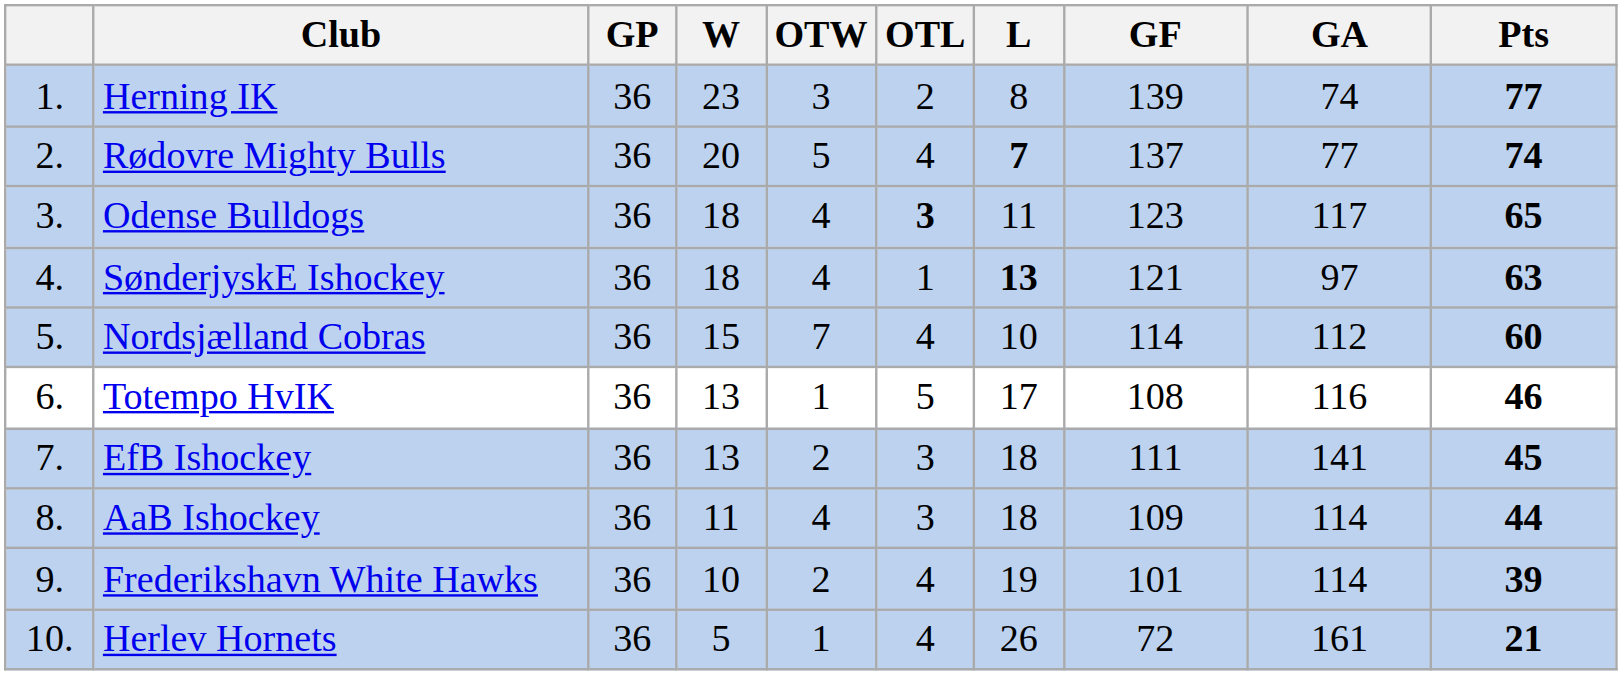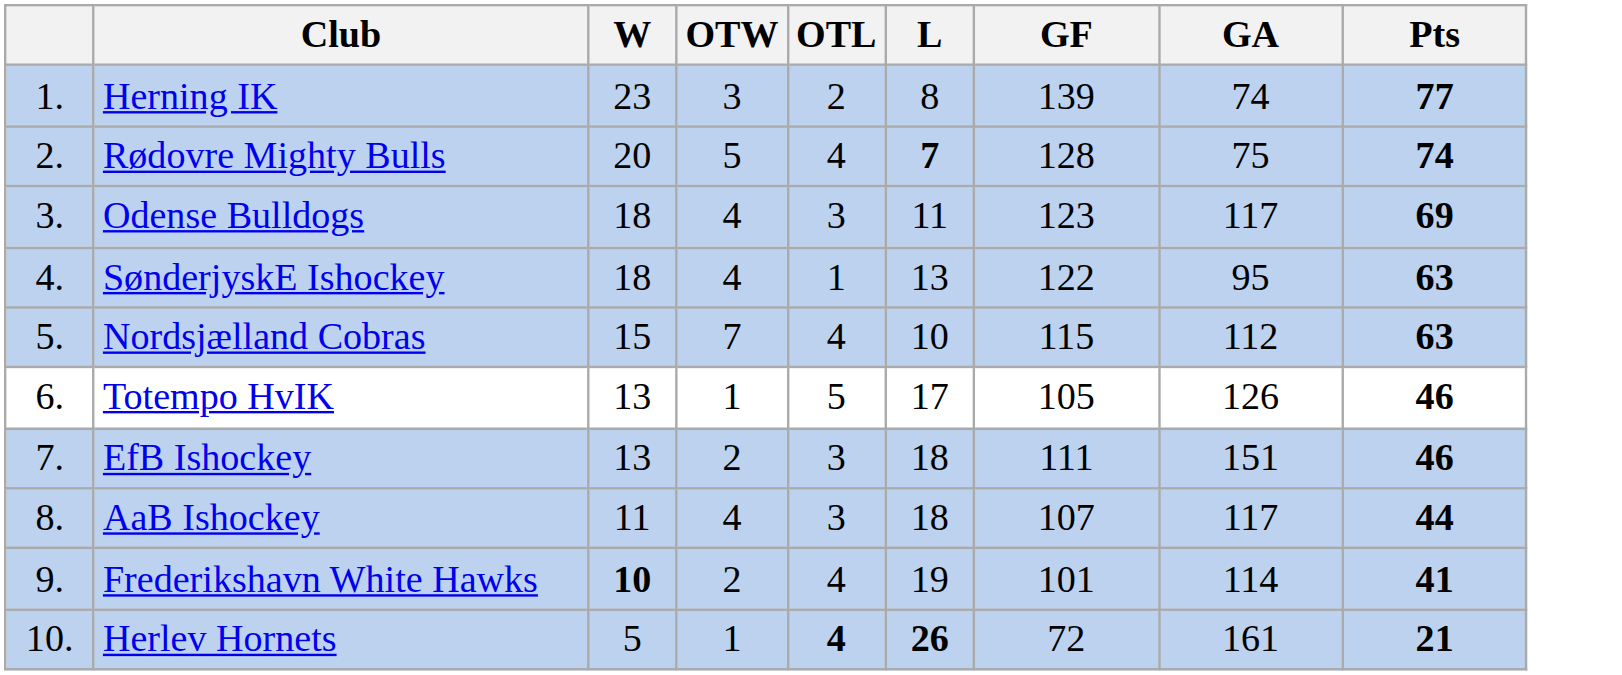- column: GP | 36 | 36 | 36 | 36 | 36 | 36 | 36 | 36 | 36 | 36
Rødovre Mighty Bulls | GF: 137 -> 128
Rødovre Mighty Bulls | GA: 77 -> 75
Odense Bulldogs | OTL: bold -> normal
Odense Bulldogs | Pts: 65 -> 69
SønderjyskE Ishockey | L: bold -> normal
SønderjyskE Ishockey | GF: 121 -> 122
SønderjyskE Ishockey | GA: 97 -> 95
Nordsjælland Cobras | GF: 114 -> 115
Nordsjælland Cobras | Pts: 60 -> 63
Totempo HvIK | GF: 108 -> 105
Totempo HvIK | GA: 116 -> 126
EfB Ishockey | GA: 141 -> 151
EfB Ishockey | Pts: 45 -> 46
AaB Ishockey | GF: 109 -> 107
AaB Ishockey | GA: 114 -> 117
Frederikshavn White Hawks | W: normal -> bold
Frederikshavn White Hawks | Pts: 39 -> 41
Herlev Hornets | OTL: normal -> bold
Herlev Hornets | L: normal -> bold
